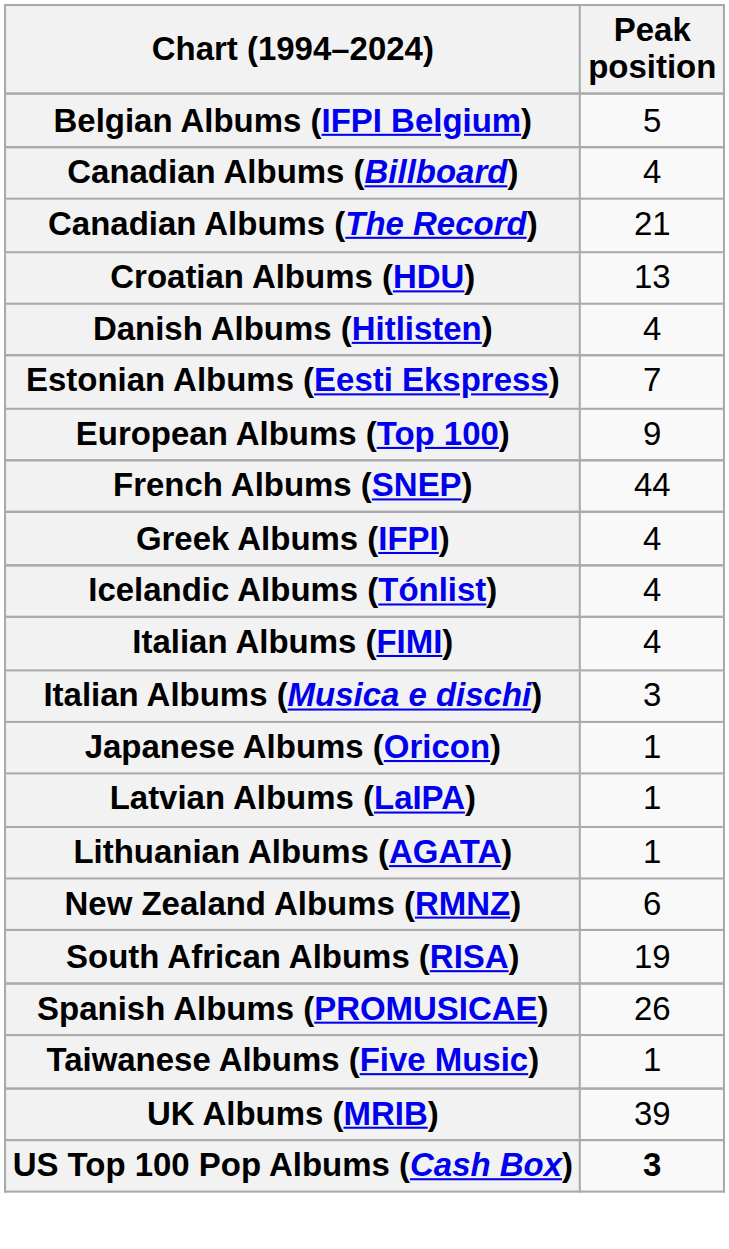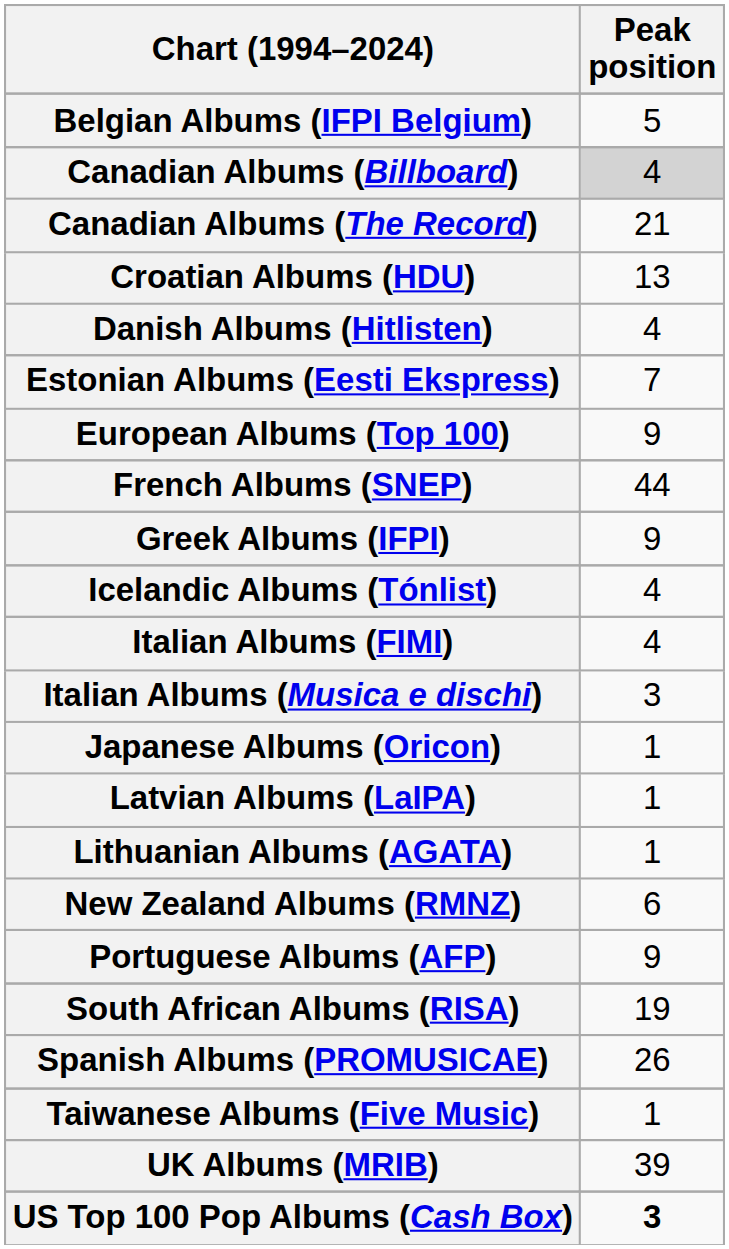Canadian Albums (Billboard) | Peak position: no background -> lightgrey background
Greek Albums (IFPI) | Peak position: 4 -> 9
+ row: Portuguese Albums (AFP) | 9
